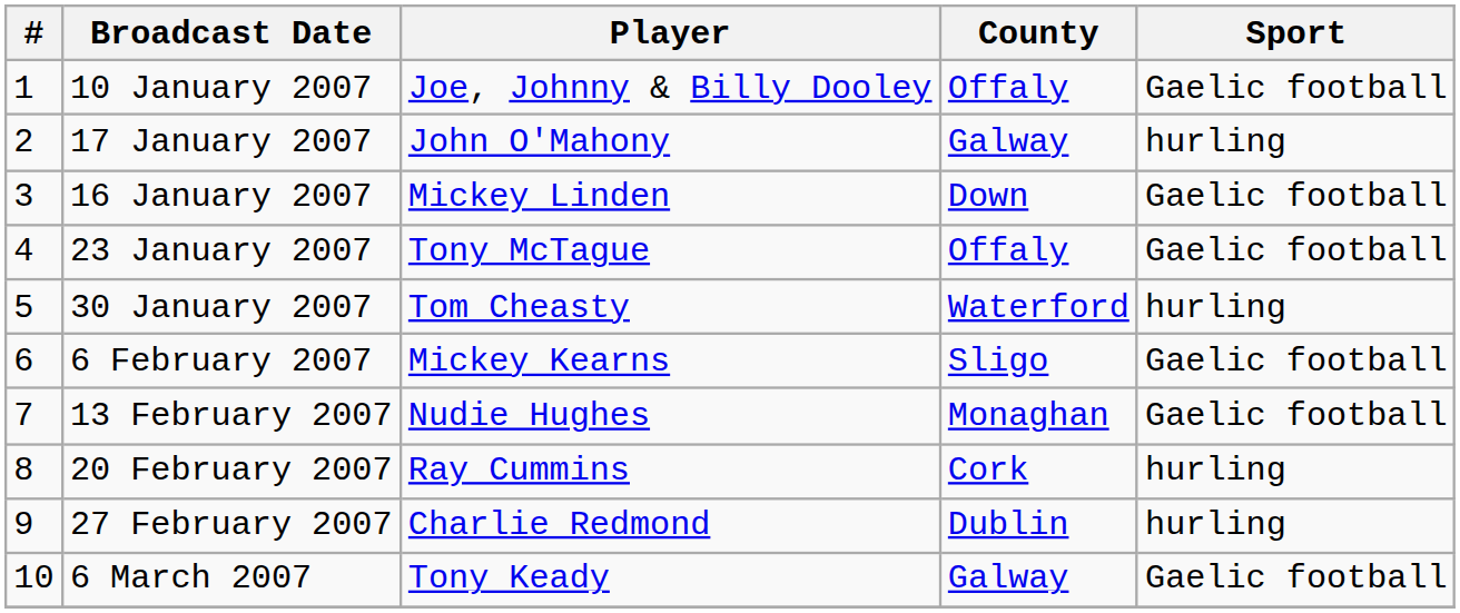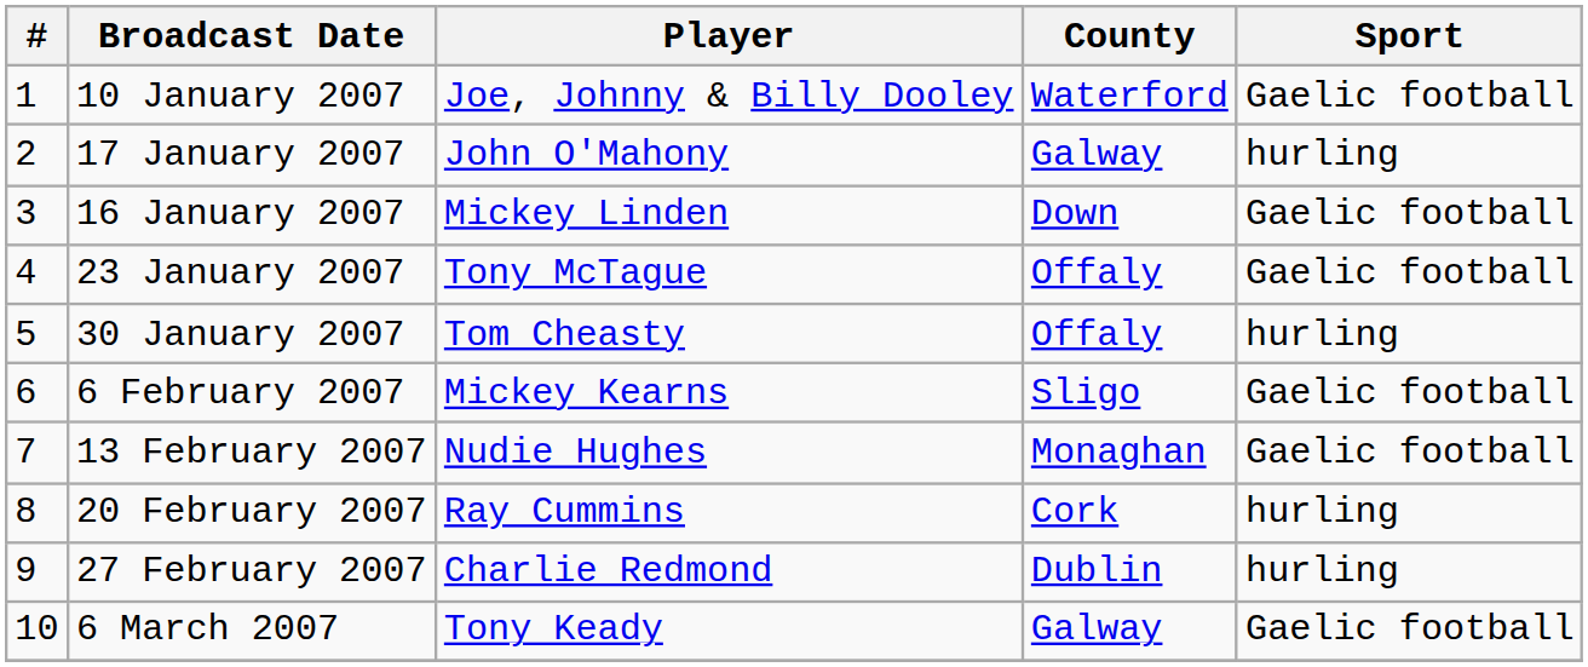10 January 2007 | County: Offaly -> Waterford
30 January 2007 | County: Waterford -> Offaly
